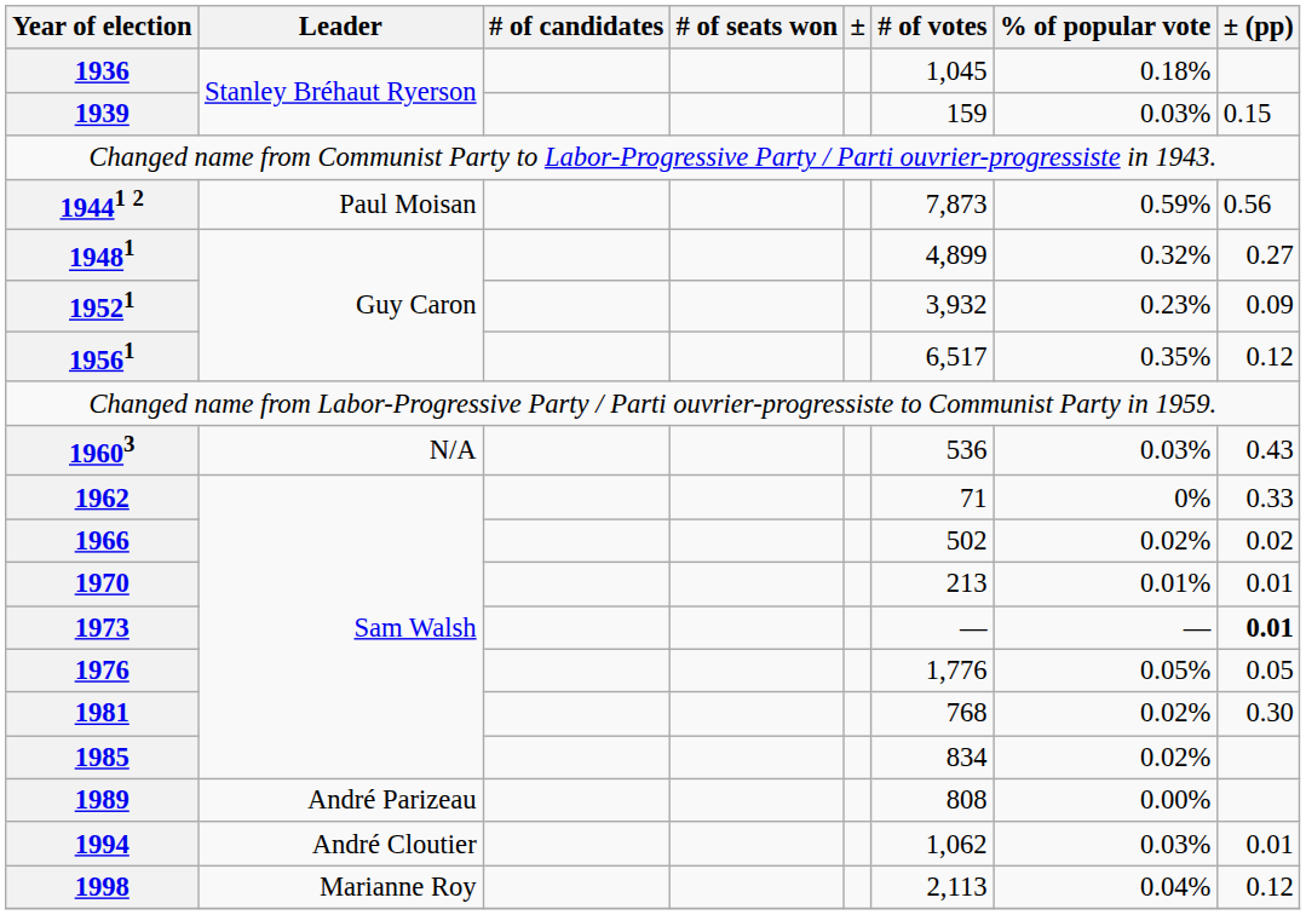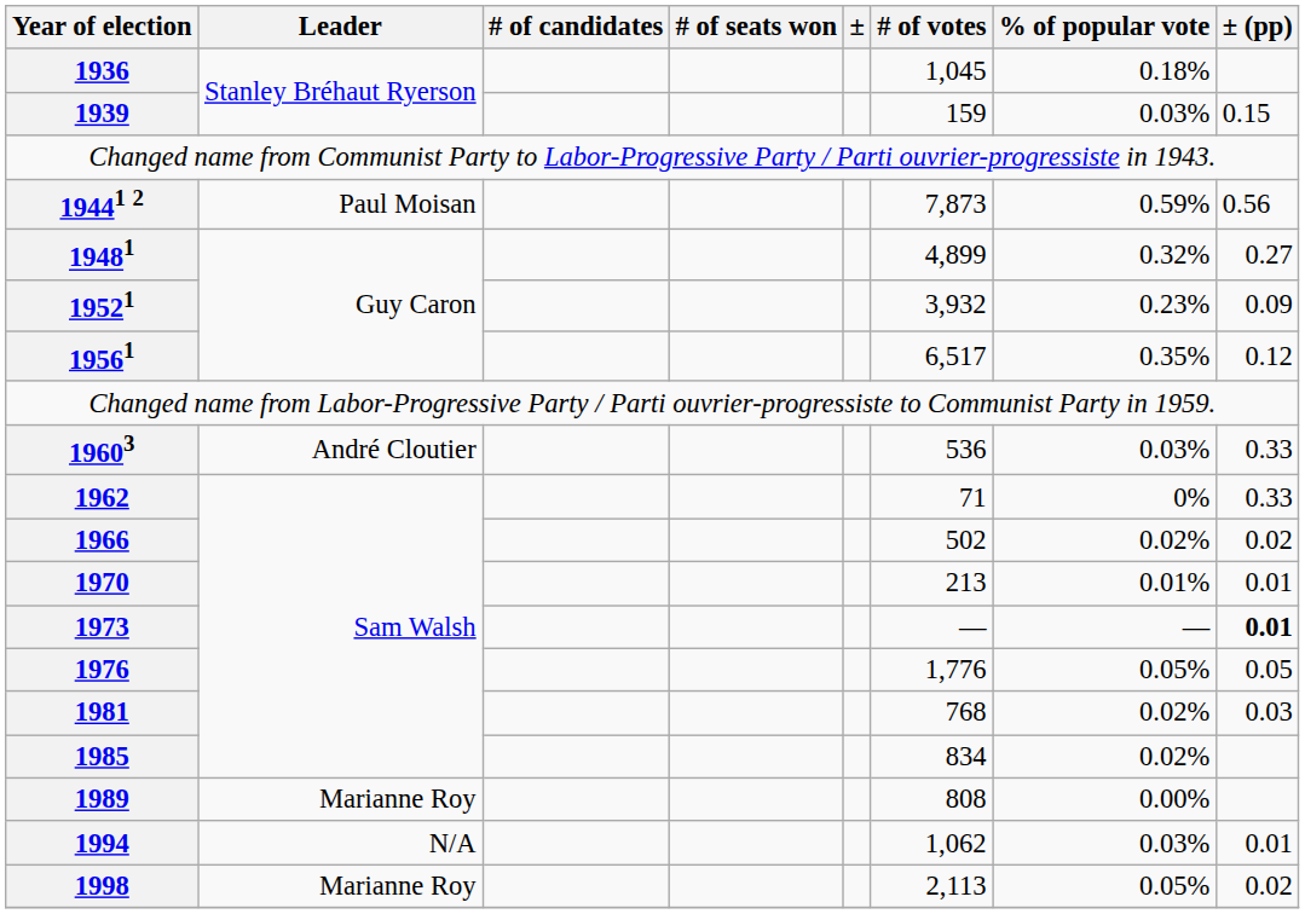19603 | Leader: N/A -> André Cloutier
19603 | ± (pp): 0.43 -> 0.33
1981 | ± (pp): 0.30 -> 0.03
1989 | Leader: André Parizeau -> Marianne Roy
1994 | Leader: André Cloutier -> N/A
1998 | % of popular vote: 0.04% -> 0.05%
1998 | ± (pp): 0.12 -> 0.02
